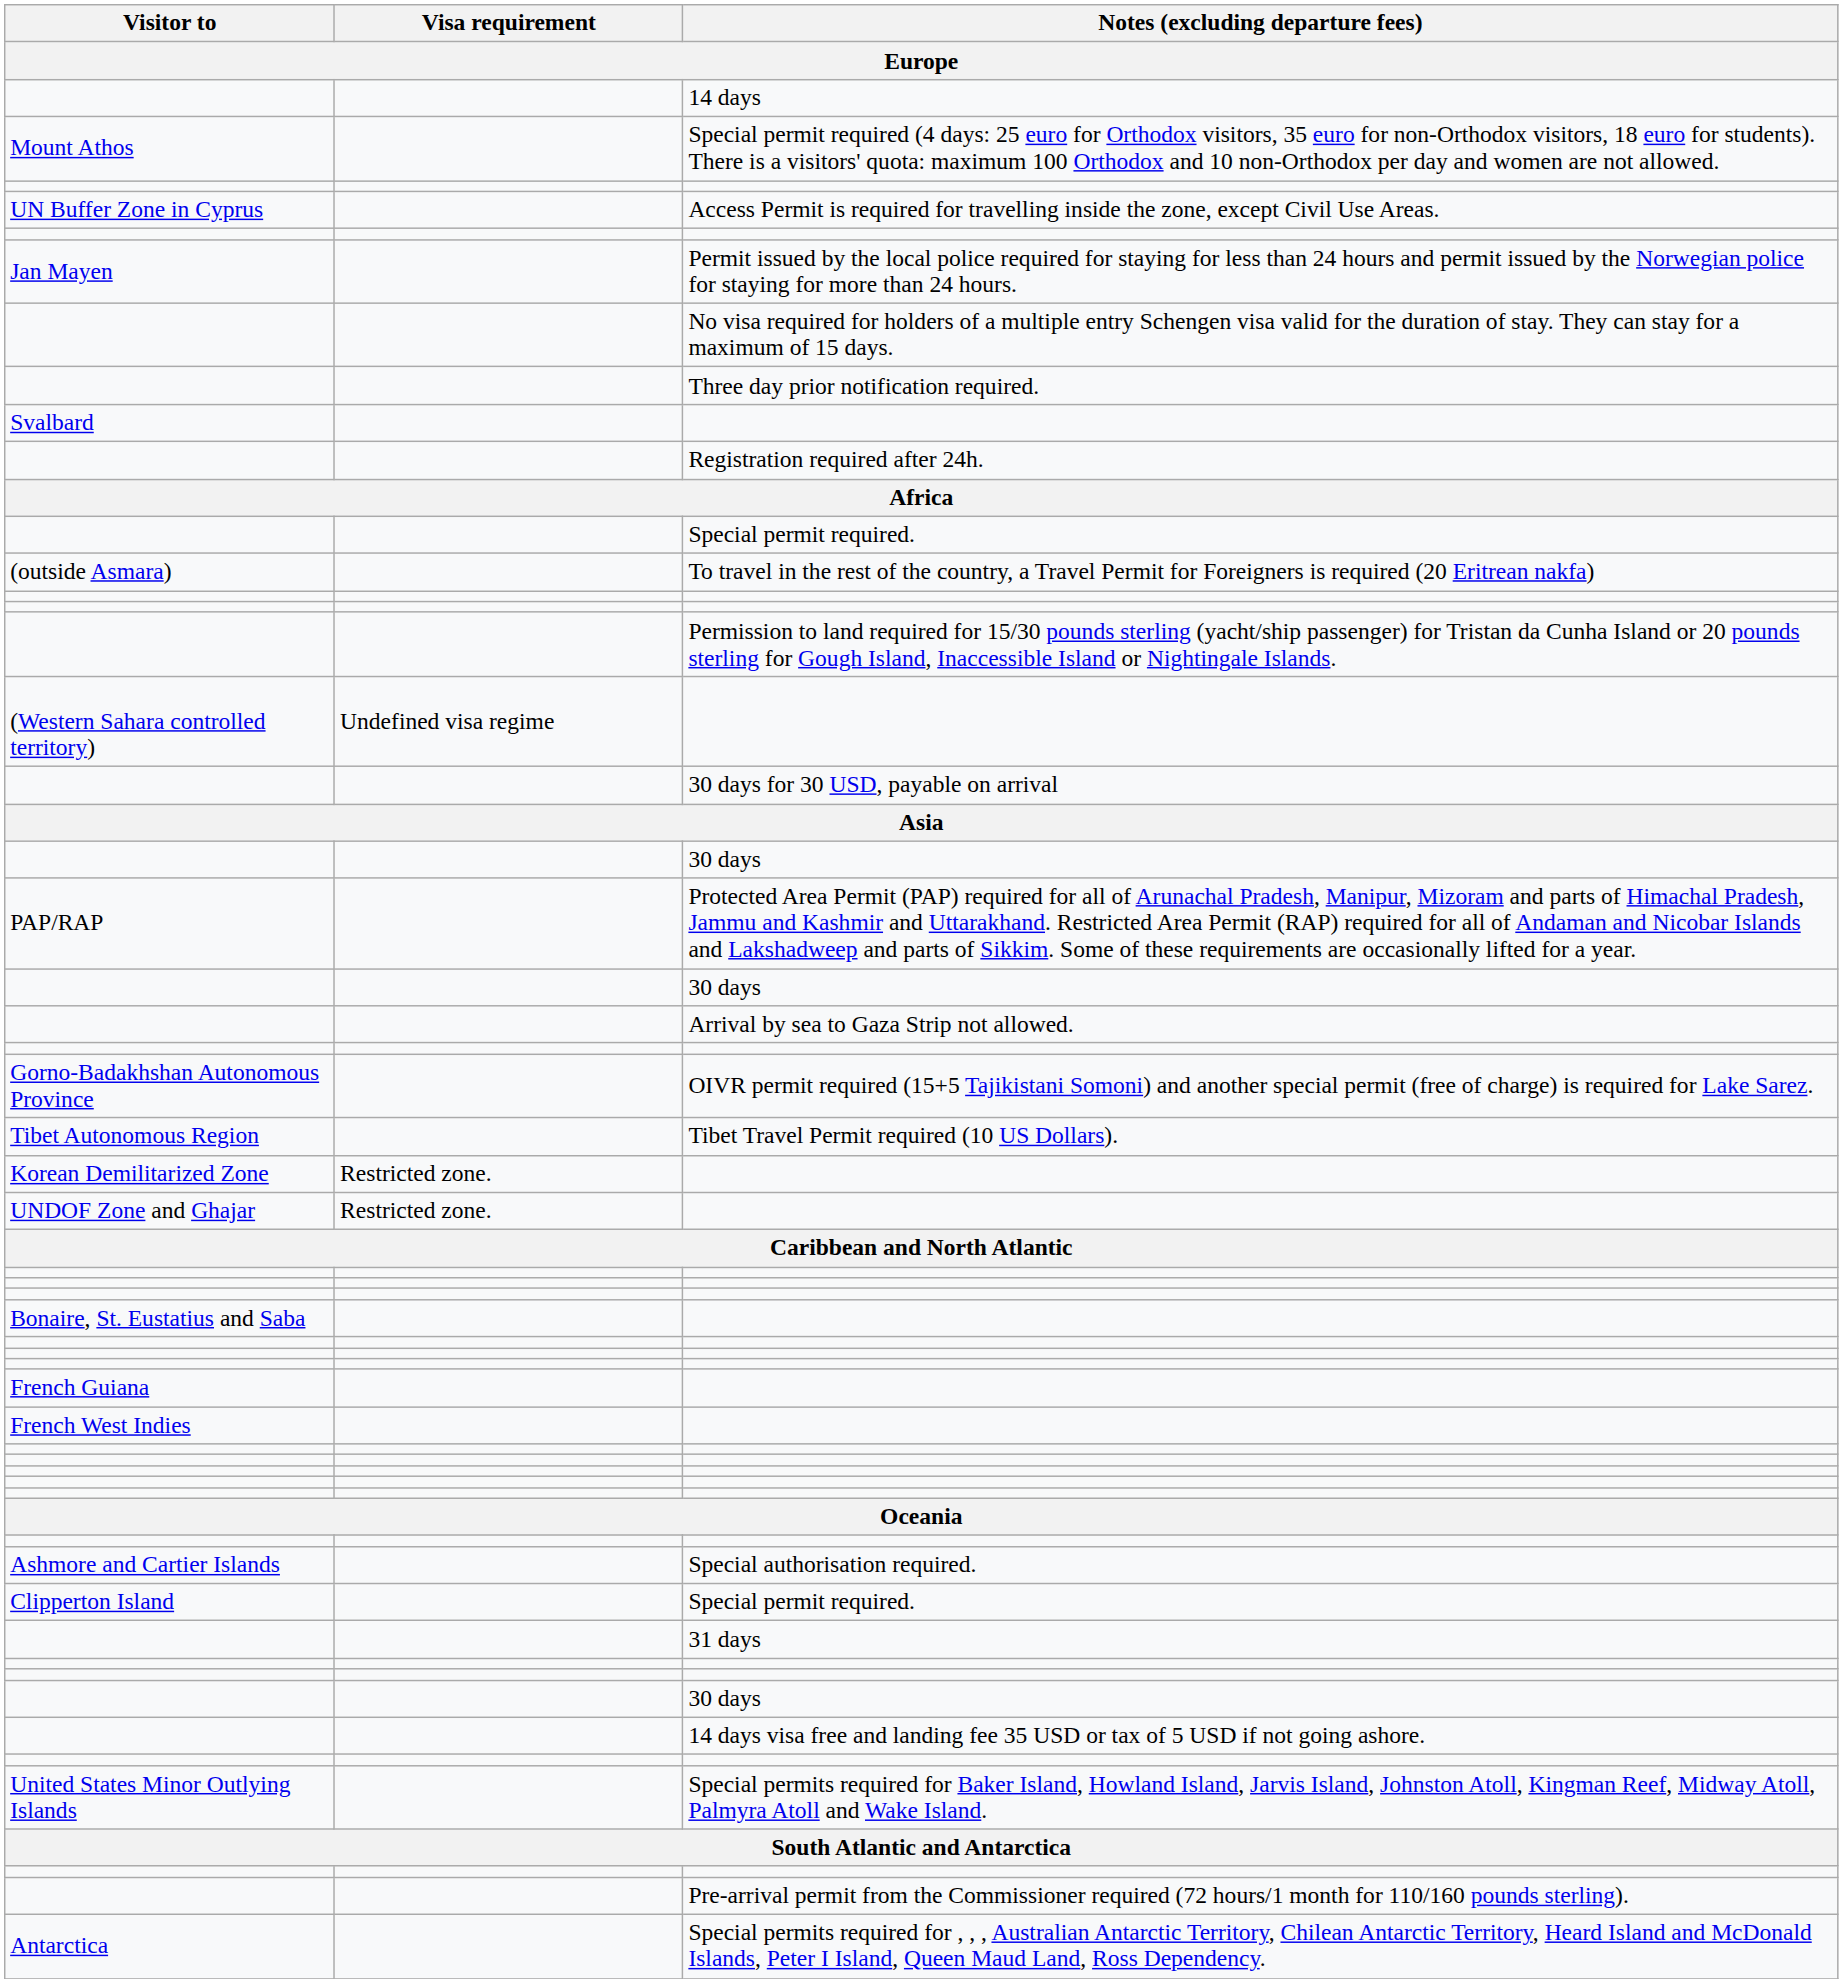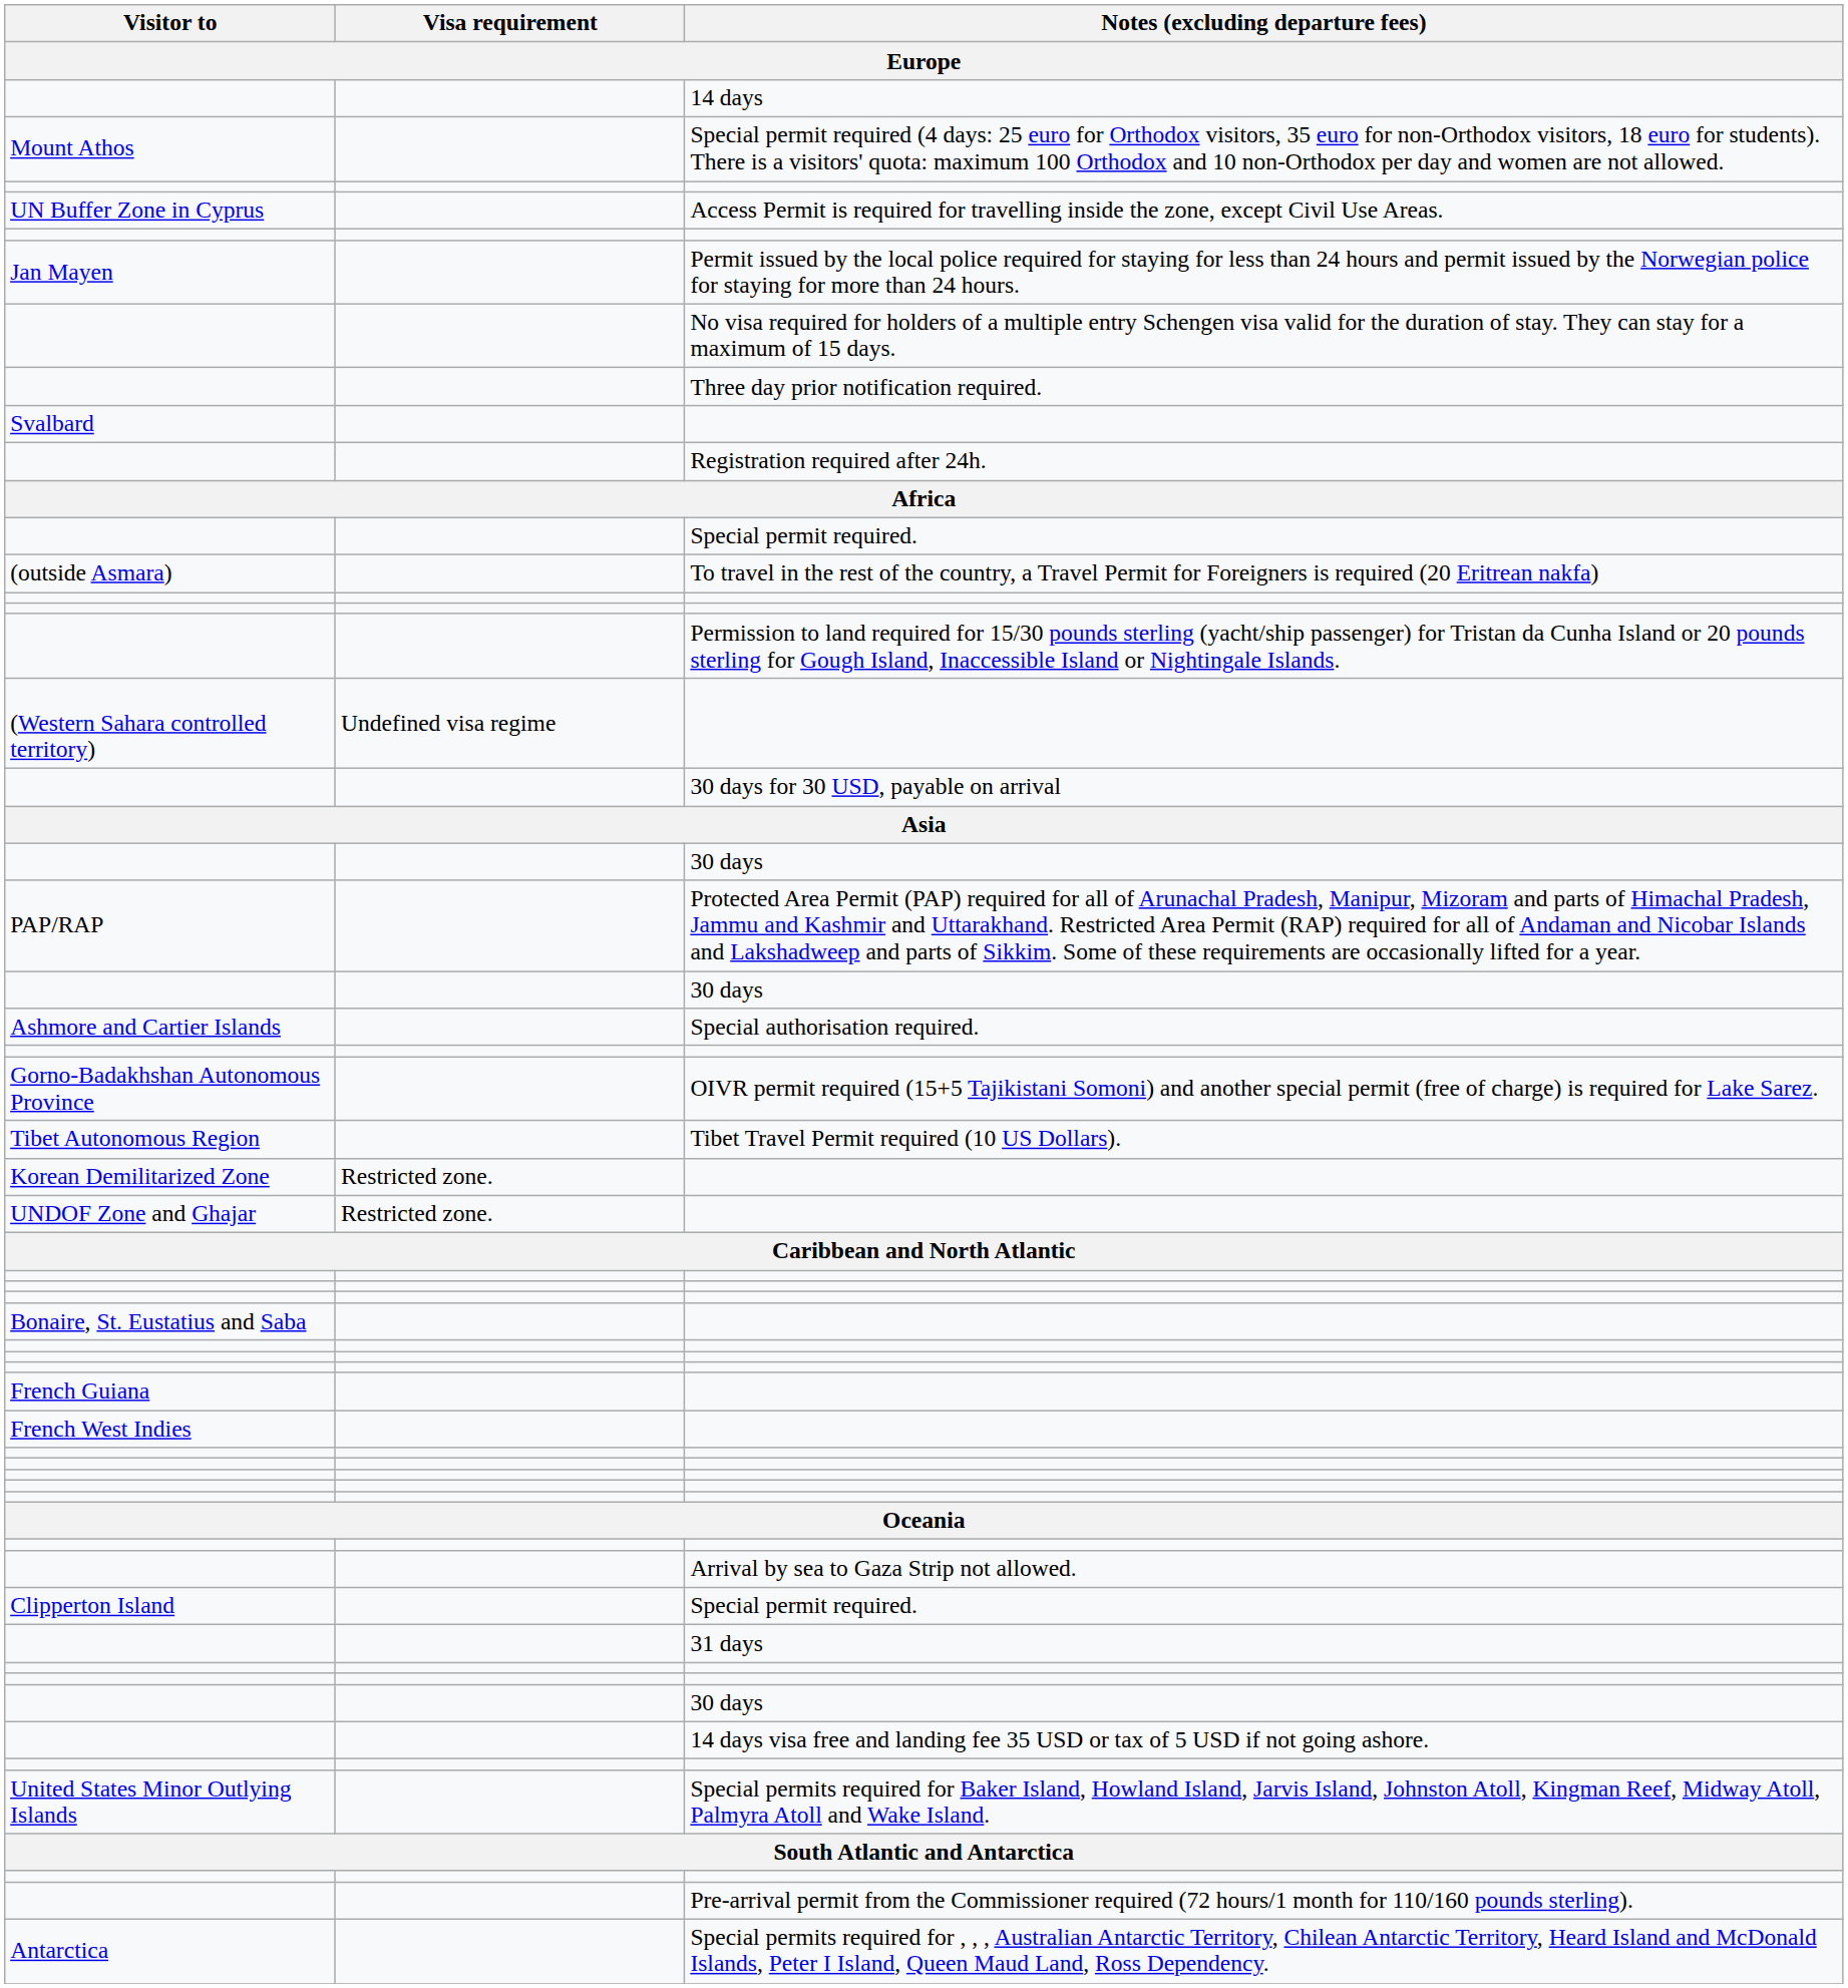rows swapped: Arrival by sea to Gaza Strip not allowed. <-> Special authorisation required.
